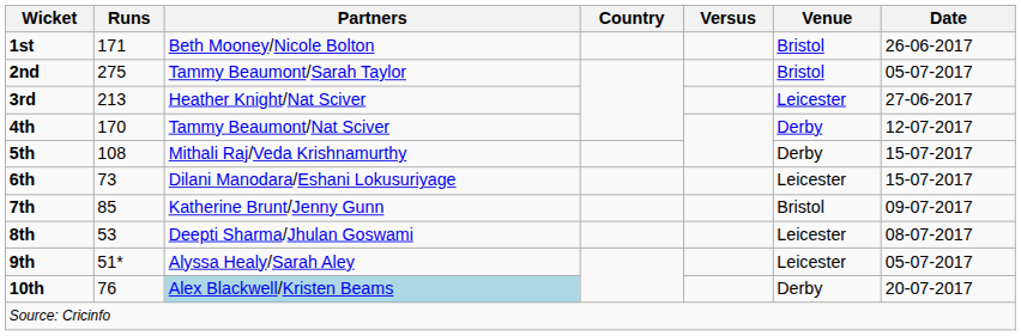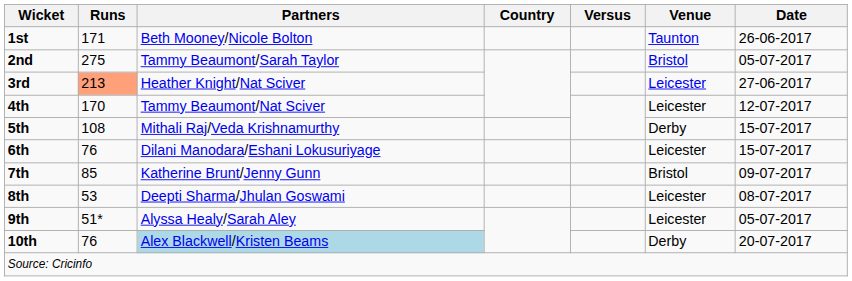1st | Venue: Bristol -> Taunton
3rd | Runs: no background -> lightsalmon background
4th | Venue: Derby -> Leicester
6th | Runs: 73 -> 76
